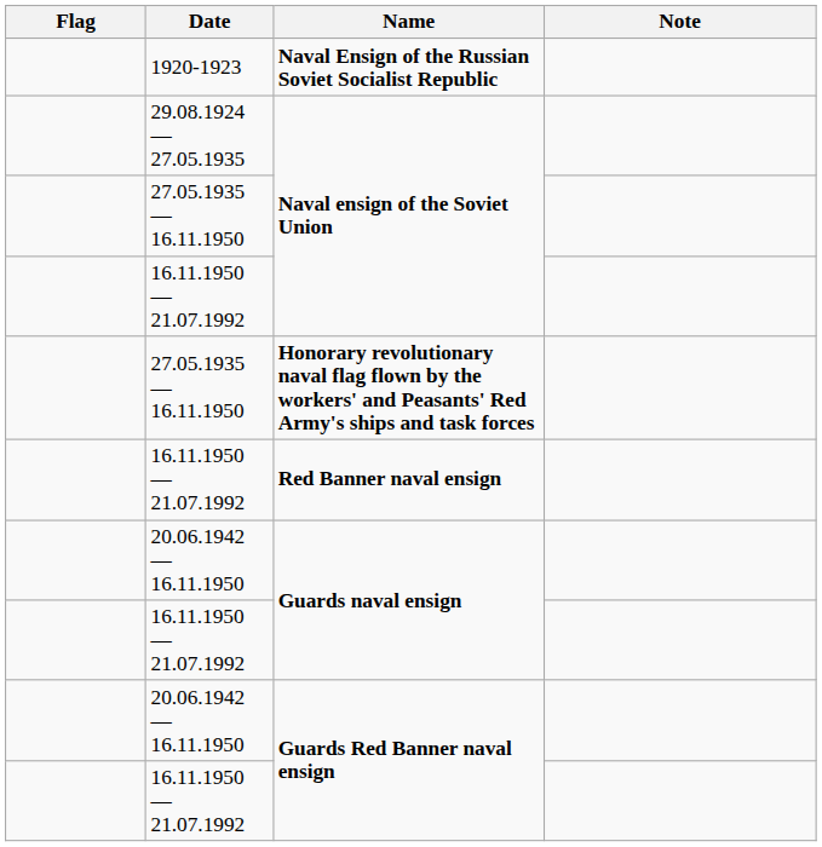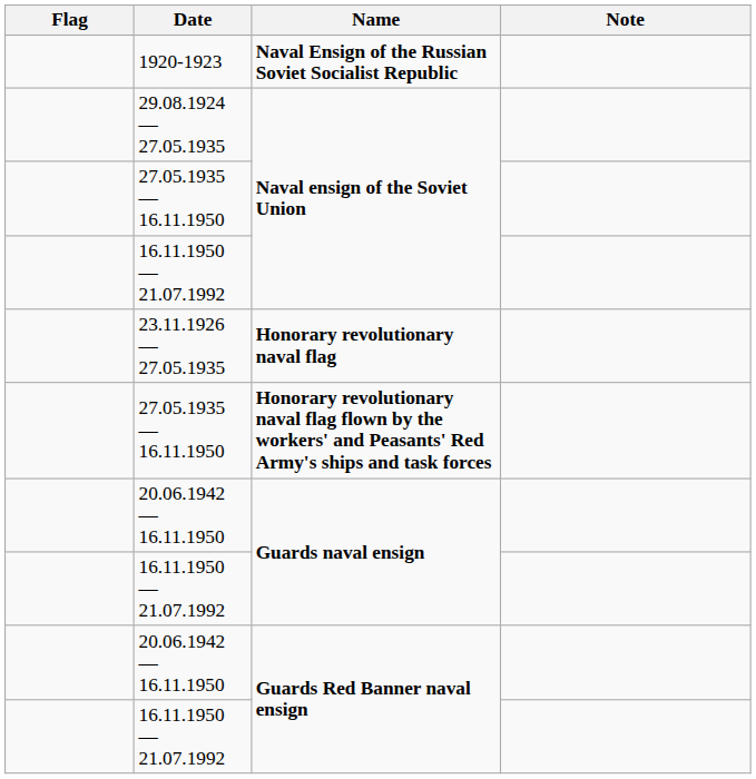+ row: 23.11.1926 — 27.05.1935 | Honorary revolutionary naval flag
- row: 16.11.1950 — 21.07.1992 | Red Banner naval ensign
